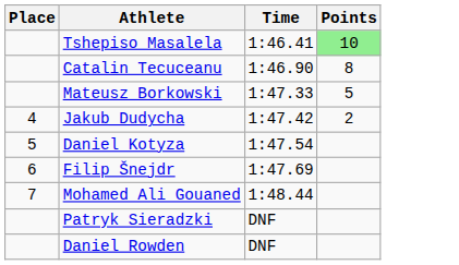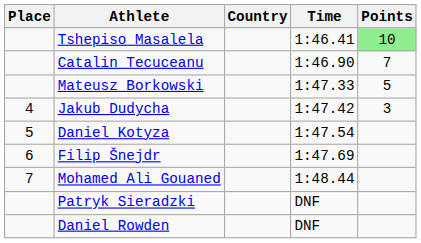+ column: Country
Catalin Tecuceanu | Points: 8 -> 7
Jakub Dudycha | Points: 2 -> 3
